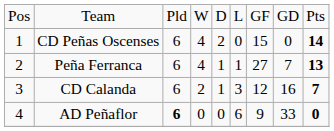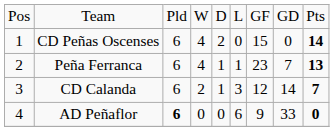Peña Ferranca | column 7: 27 -> 23
CD Calanda | column 8: 16 -> 14
